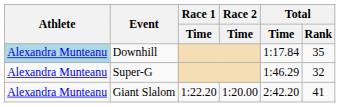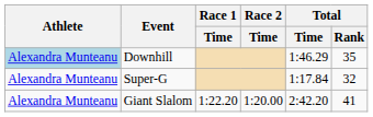Downhill | Total / Time: 1:17.84 -> 1:46.29
Super-G | Total / Time: 1:46.29 -> 1:17.84
